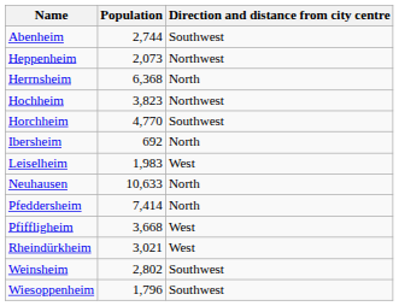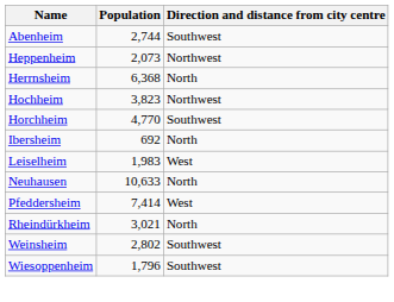Pfeddersheim | Direction and distance from city centre: North -> West
- row: Pfiffligheim | 3,668 | West
Rheindürkheim | Direction and distance from city centre: West -> North
